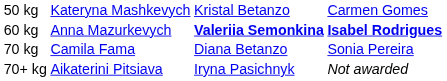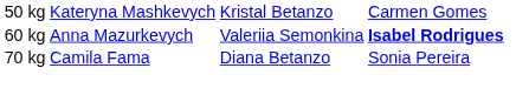60 kg | column 3: bold -> normal
- row: 70+ kg | Aikaterini Pitsiava | Iryna Pasichnyk | Not awarded
